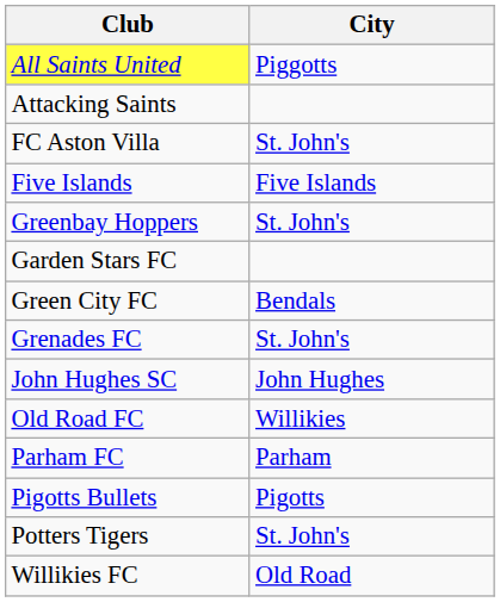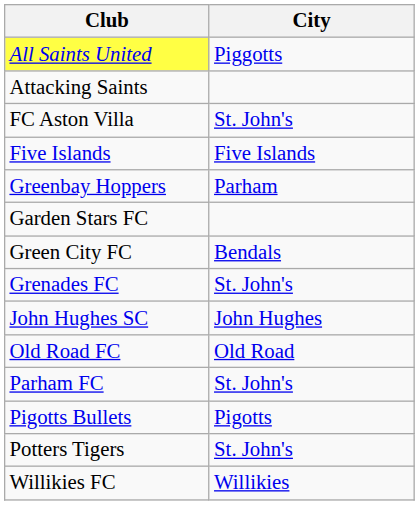Greenbay Hoppers | City: St. John's -> Parham
Old Road FC | City: Willikies -> Old Road
Parham FC | City: Parham -> St. John's
Willikies FC | City: Old Road -> Willikies
